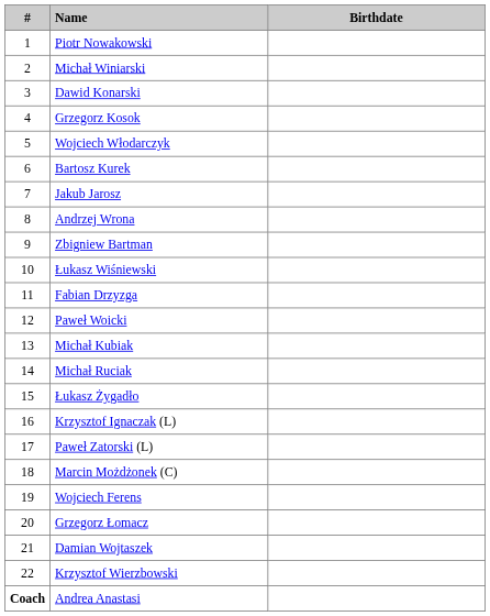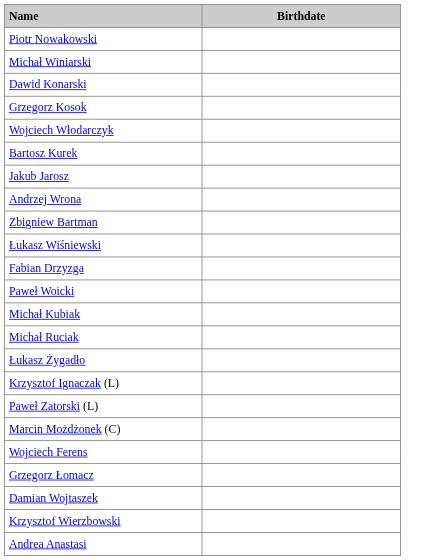- column: # | 1 | 2 | 3 | 4 | 5 | 6 | 7 | 8 | 9 | 10 | 11 | 12 | 13 | 14 | 15 | 16 | 17 | 18 | 19 | 20 | 21 | 22 | Coach
